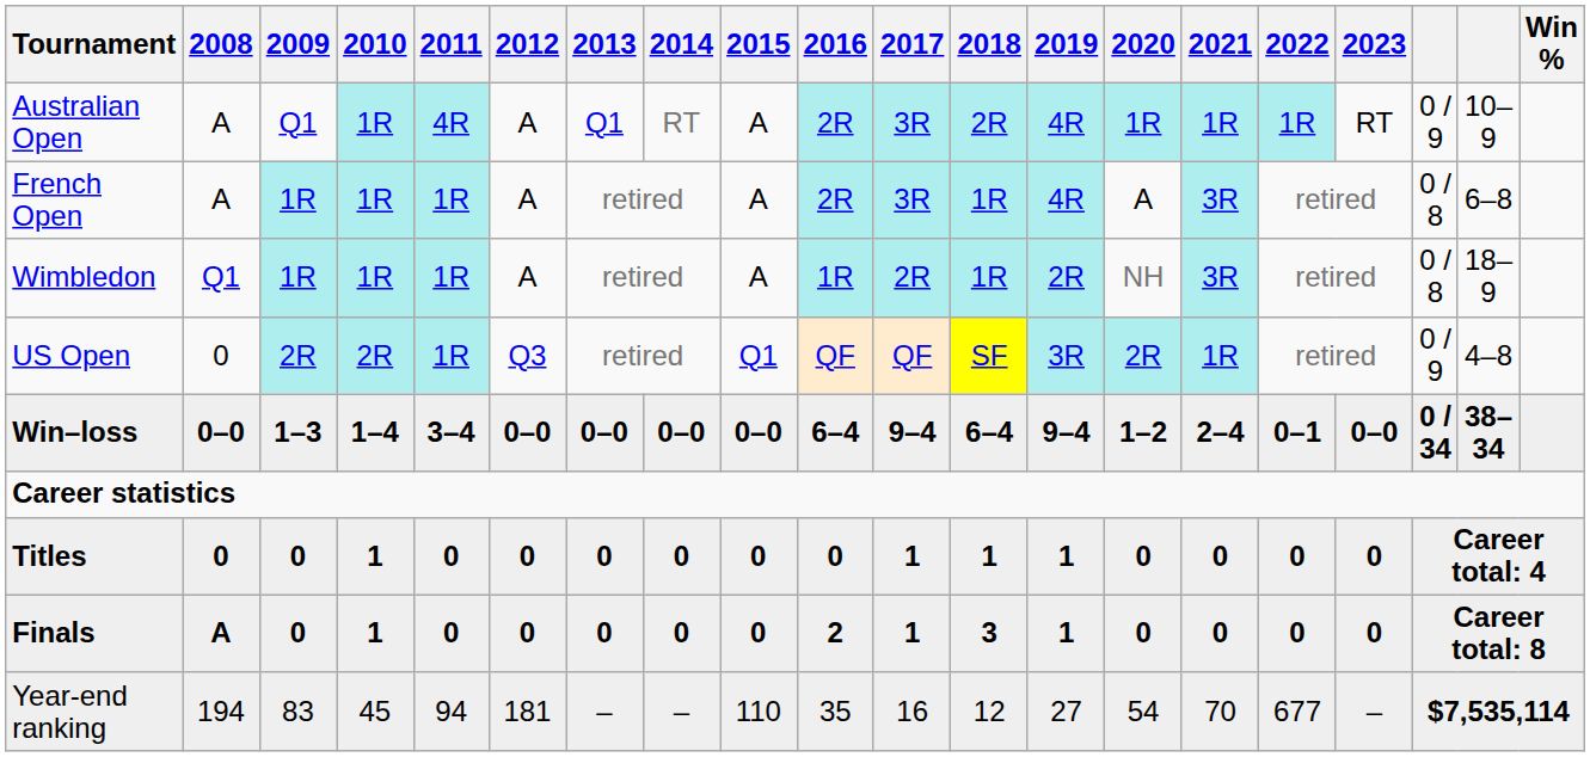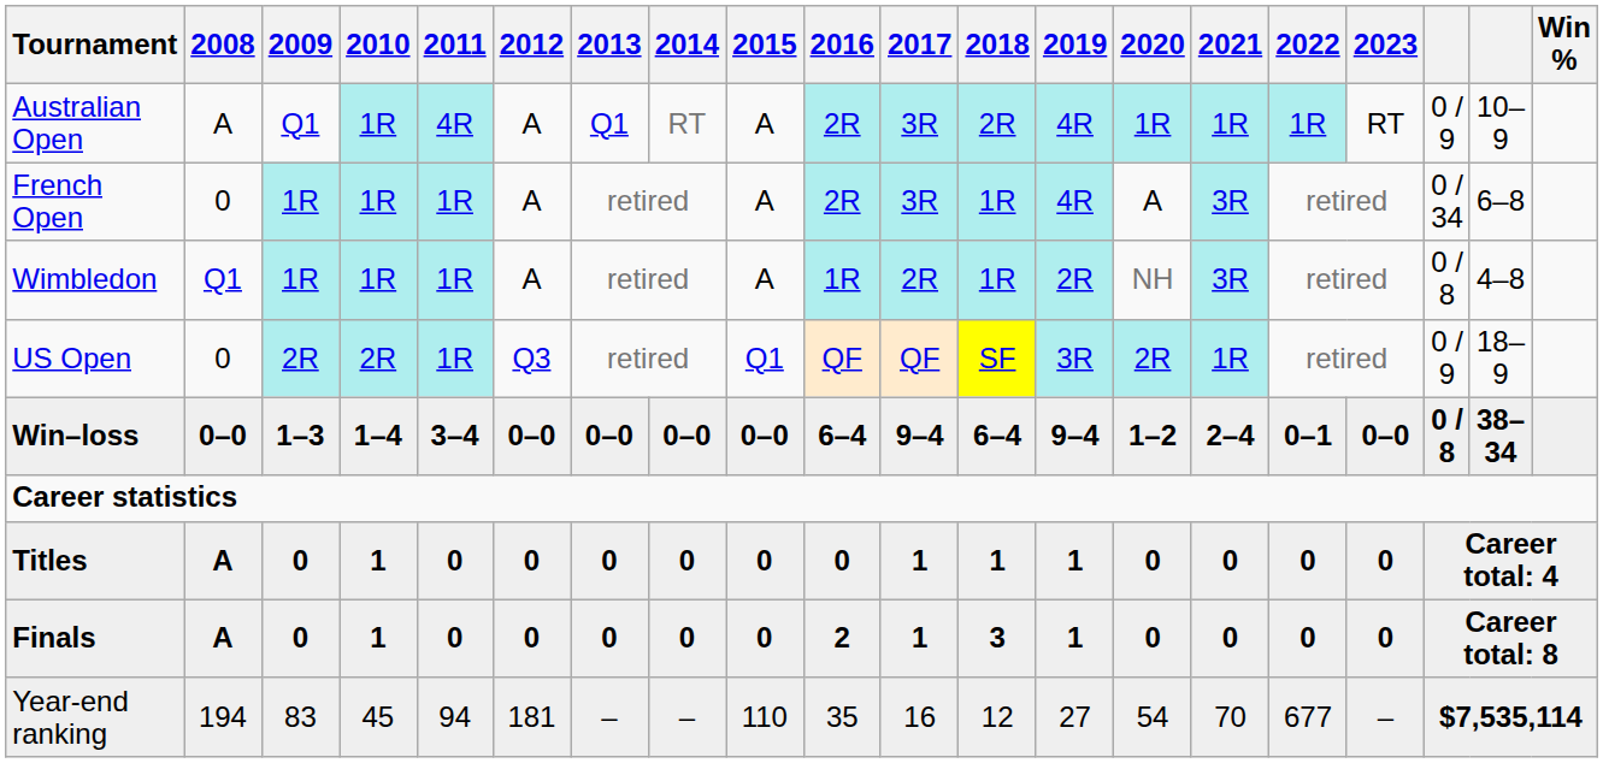French Open | 2008: A -> 0
French Open | column 18: 0 / 8 -> 0 / 34
Wimbledon | column 19: 18–9 -> 4–8
US Open | column 19: 4–8 -> 18–9
Win–loss | column 18: 0 / 34 -> 0 / 8
Titles | 2008: 0 -> A
